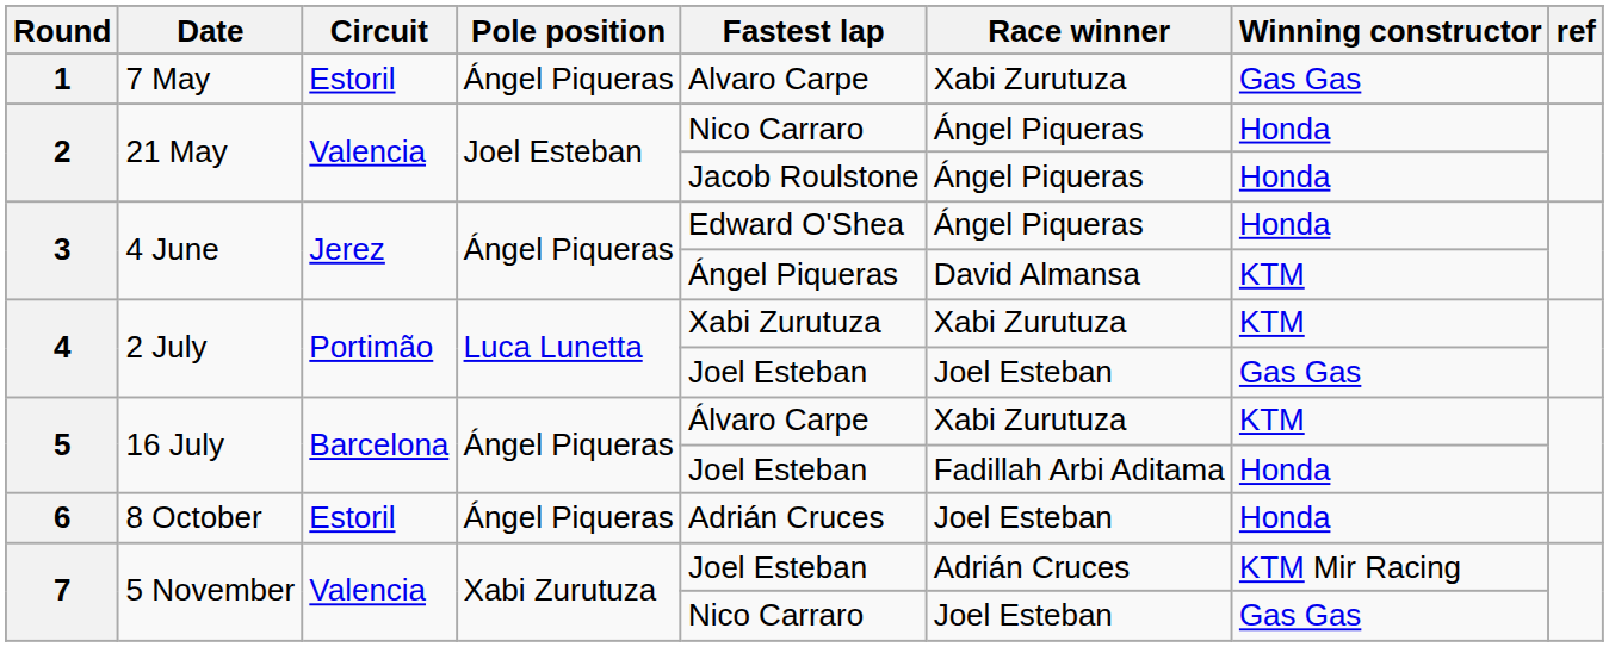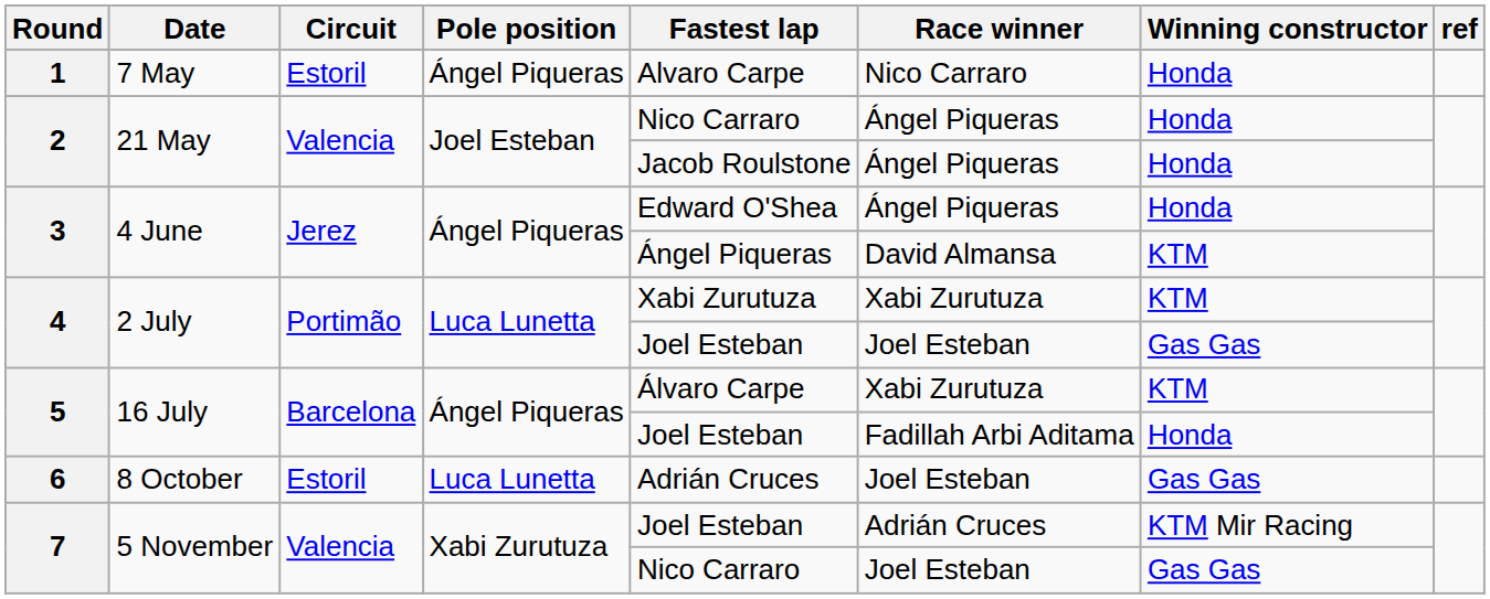1 | Race winner: Xabi Zurutuza -> Nico Carraro
1 | Winning constructor: Gas Gas -> Honda
6 | Pole position: Ángel Piqueras -> Luca Lunetta
6 | Winning constructor: Honda -> Gas Gas
